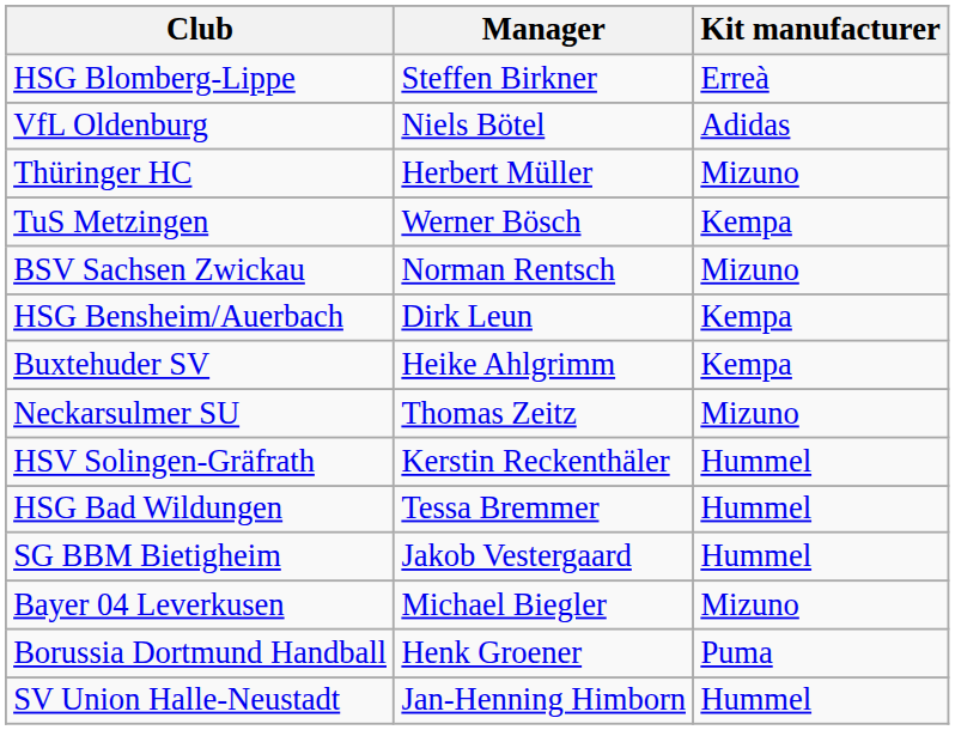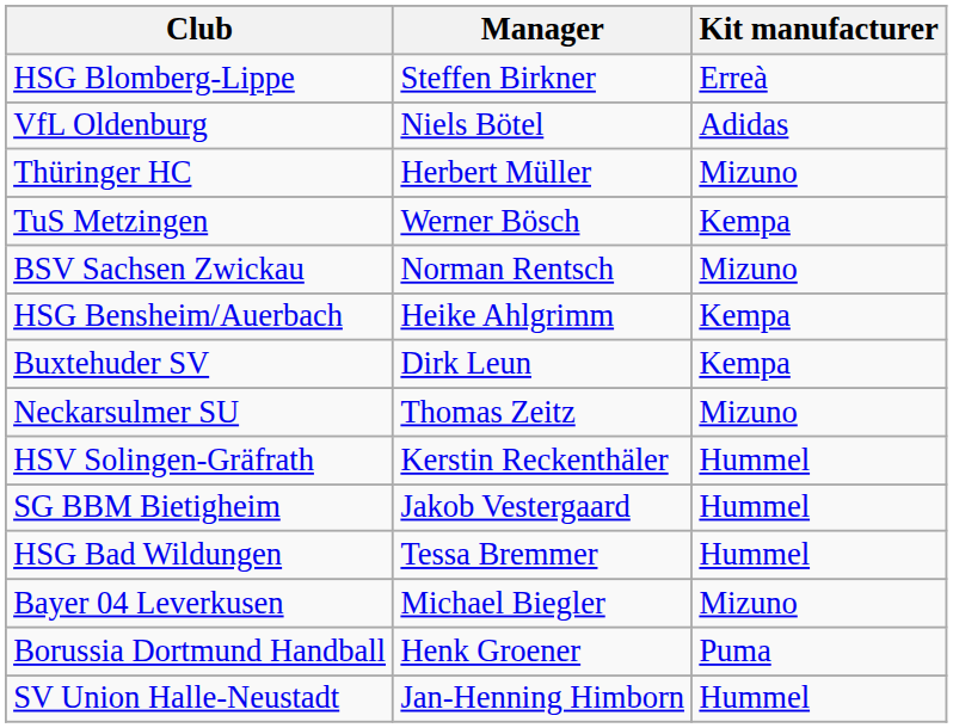HSG Bensheim/Auerbach | Manager: Dirk Leun -> Heike Ahlgrimm
Buxtehuder SV | Manager: Heike Ahlgrimm -> Dirk Leun
rows swapped: SG BBM Bietigheim <-> HSG Bad Wildungen
